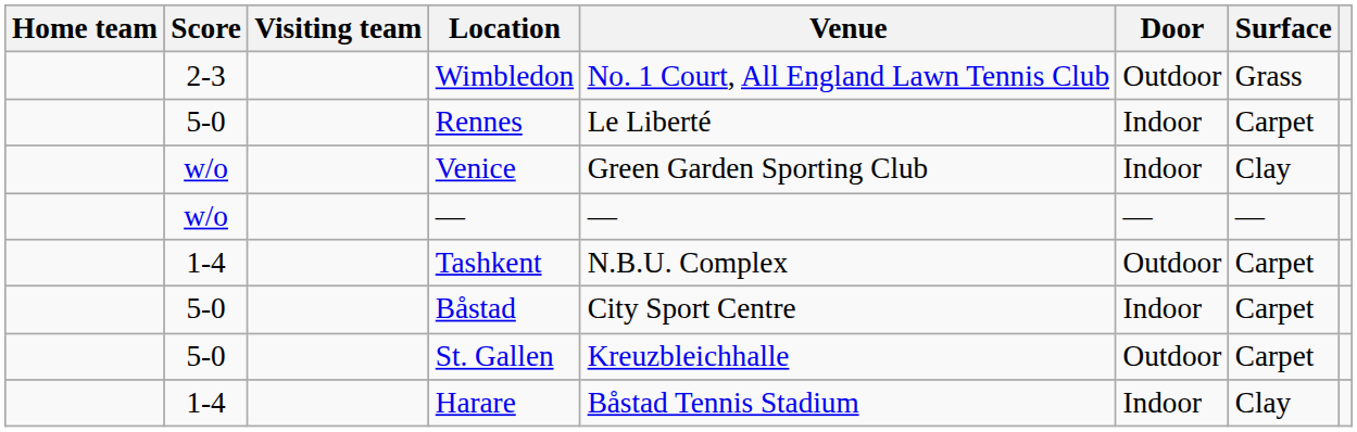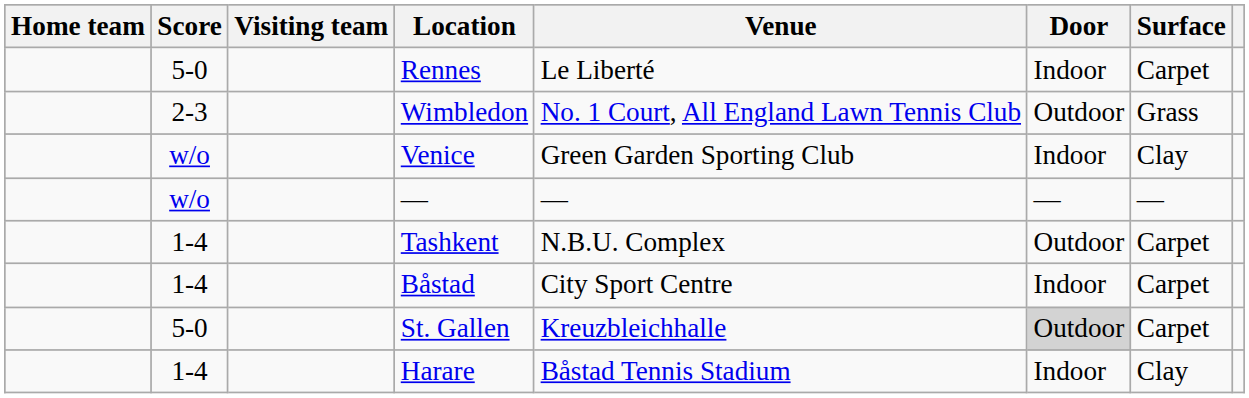rows swapped: Rennes <-> Wimbledon
Båstad | Score: 5-0 -> 1-4
St. Gallen | Door: no background -> lightgrey background
